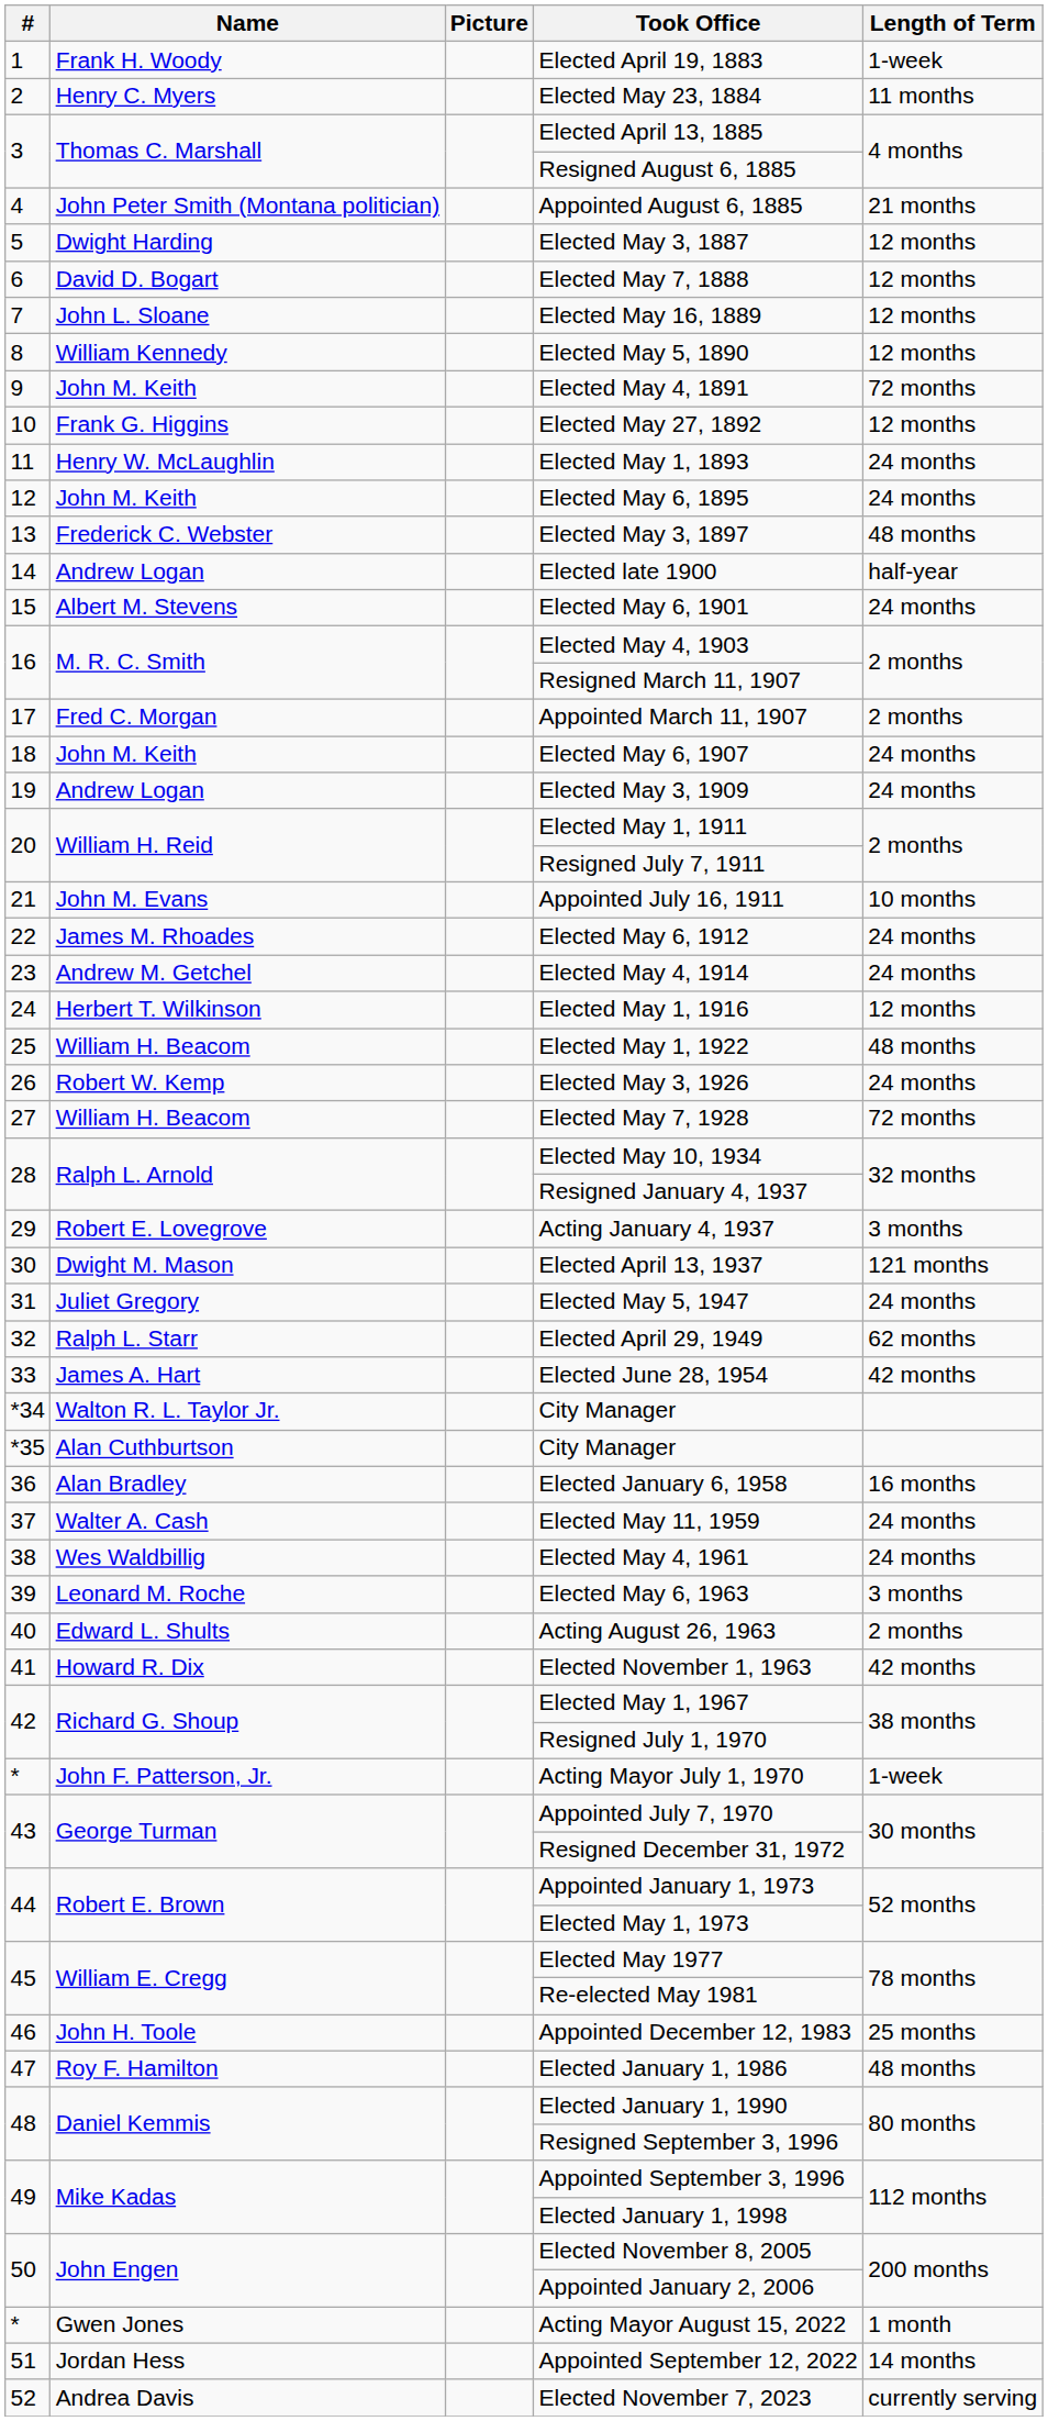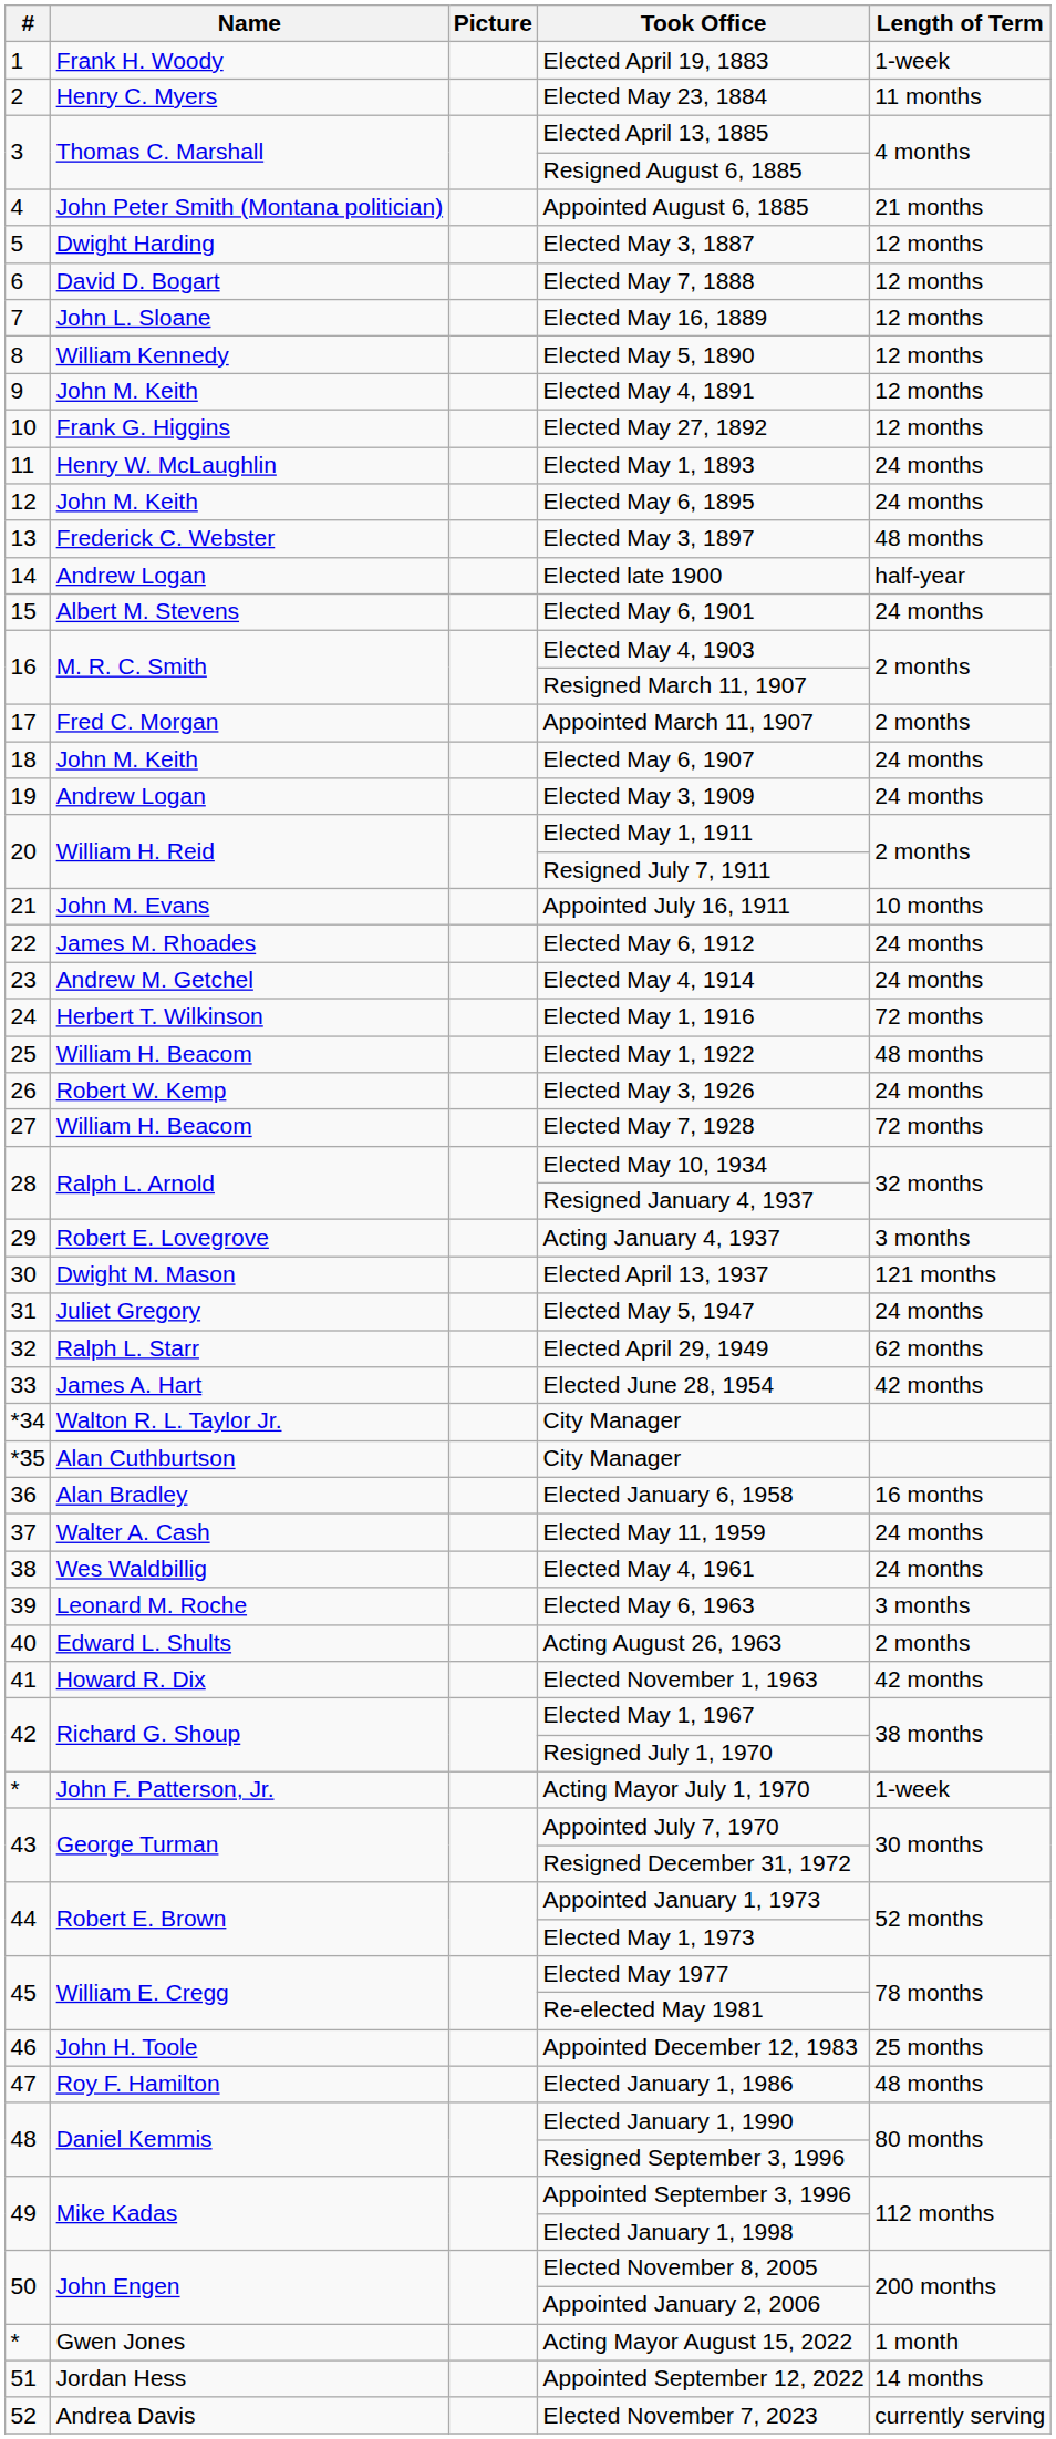Elected May 4, 1891 | Length of Term: 72 months -> 12 months
Elected May 1, 1916 | Length of Term: 12 months -> 72 months
